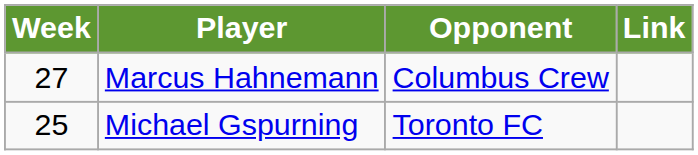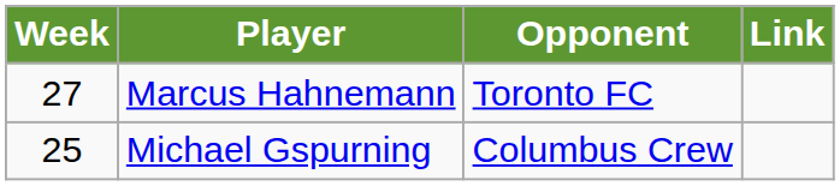Marcus Hahnemann | Opponent: Columbus Crew -> Toronto FC
Michael Gspurning | Opponent: Toronto FC -> Columbus Crew
